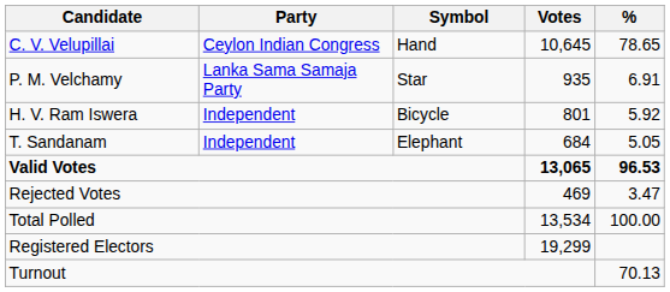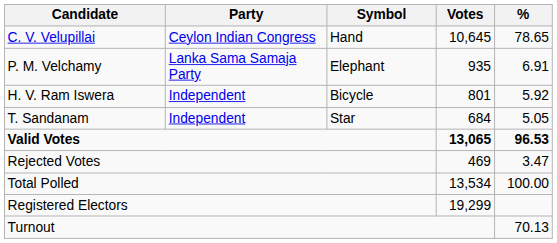P. M. Velchamy | Symbol: Star -> Elephant
T. Sandanam | Symbol: Elephant -> Star
